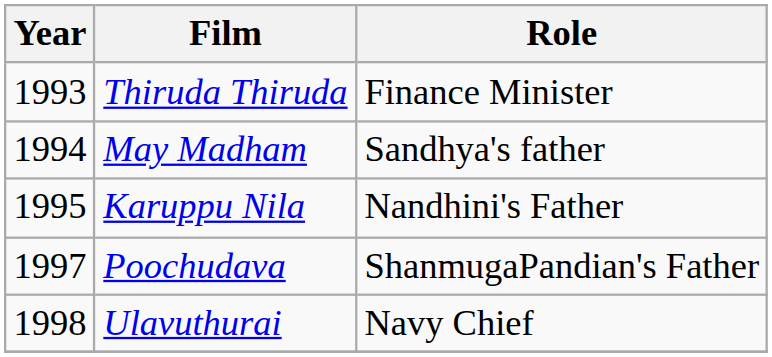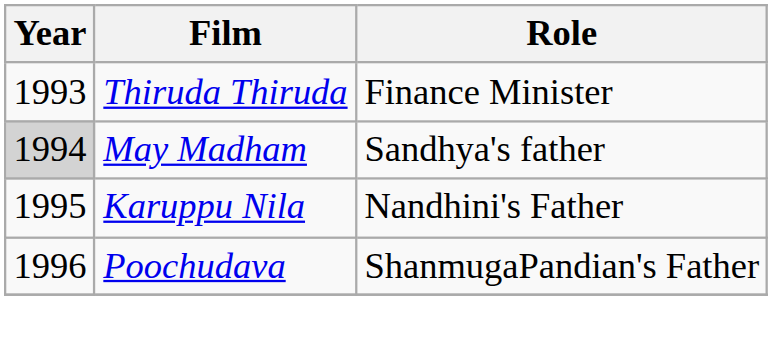May Madham | Year: no background -> lightgrey background
Poochudava | Year: 1997 -> 1996
- row: 1998 | Ulavuthurai | Navy Chief
